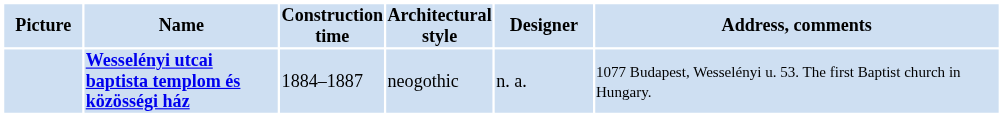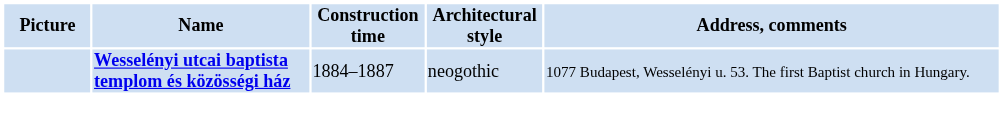- column: Designer | n. a.
